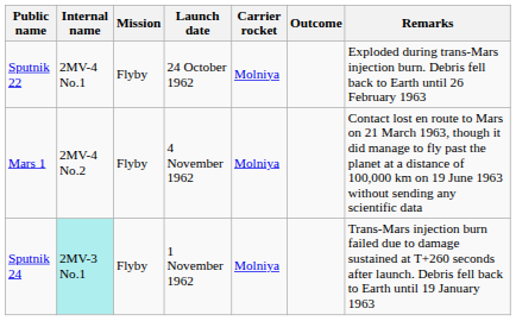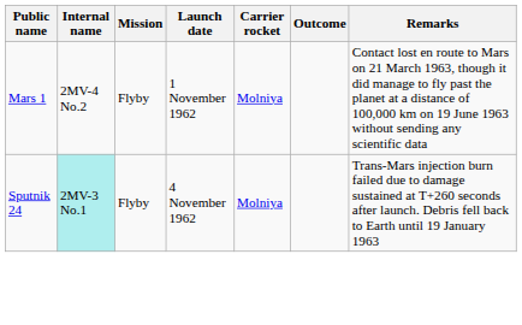- row: Sputnik 22 | 2MV-4 No.1 | Flyby | 24 October 1962 | Molniya | Exploded during trans-Mars injection burn. Debris fell back to Earth until 26 February 1963
Mars 1 | Launch date: 4 November 1962 -> 1 November 1962
Sputnik 24 | Launch date: 1 November 1962 -> 4 November 1962
